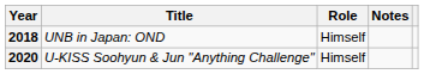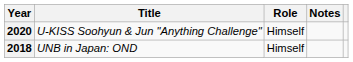rows swapped: 2018 <-> 2020
